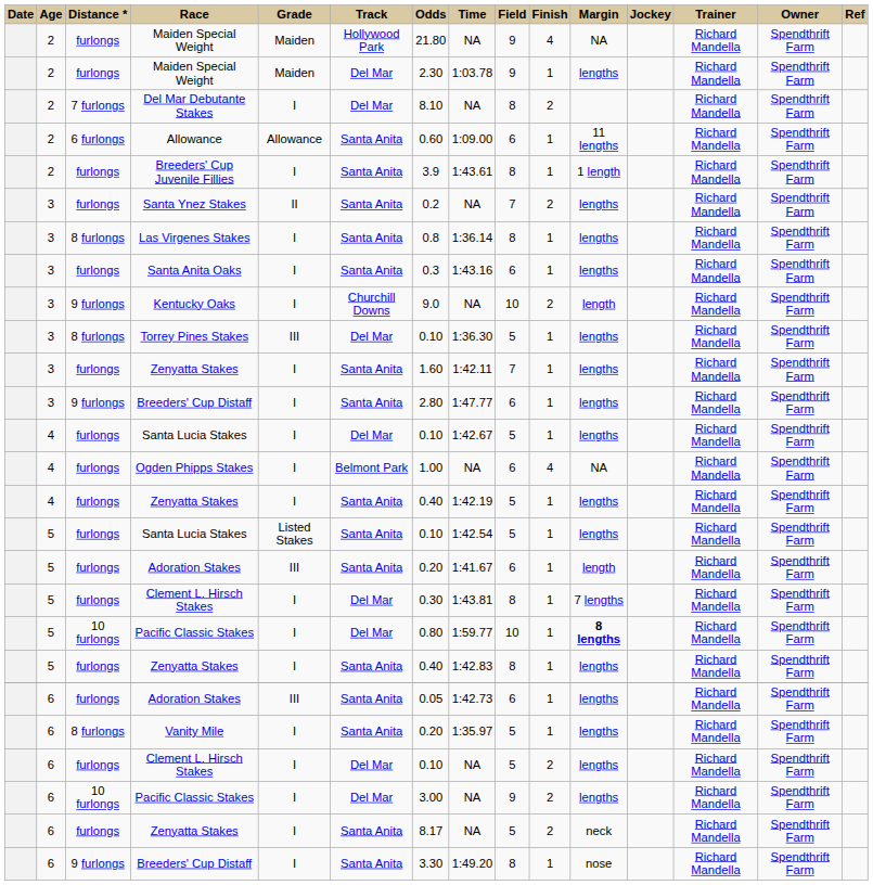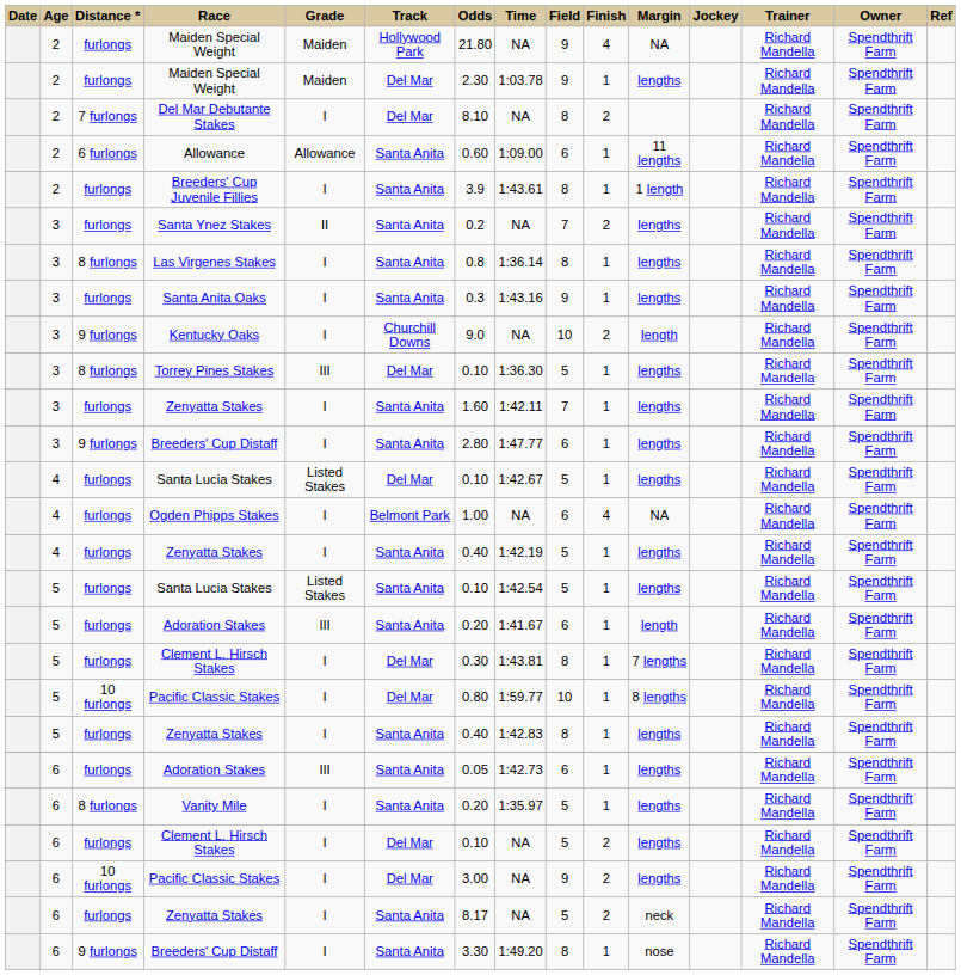Santa Anita Oaks | Field: 6 -> 9
4 / Santa Lucia Stakes | Grade: I -> Listed Stakes
5 / Pacific Classic Stakes | Margin: bold -> normal
